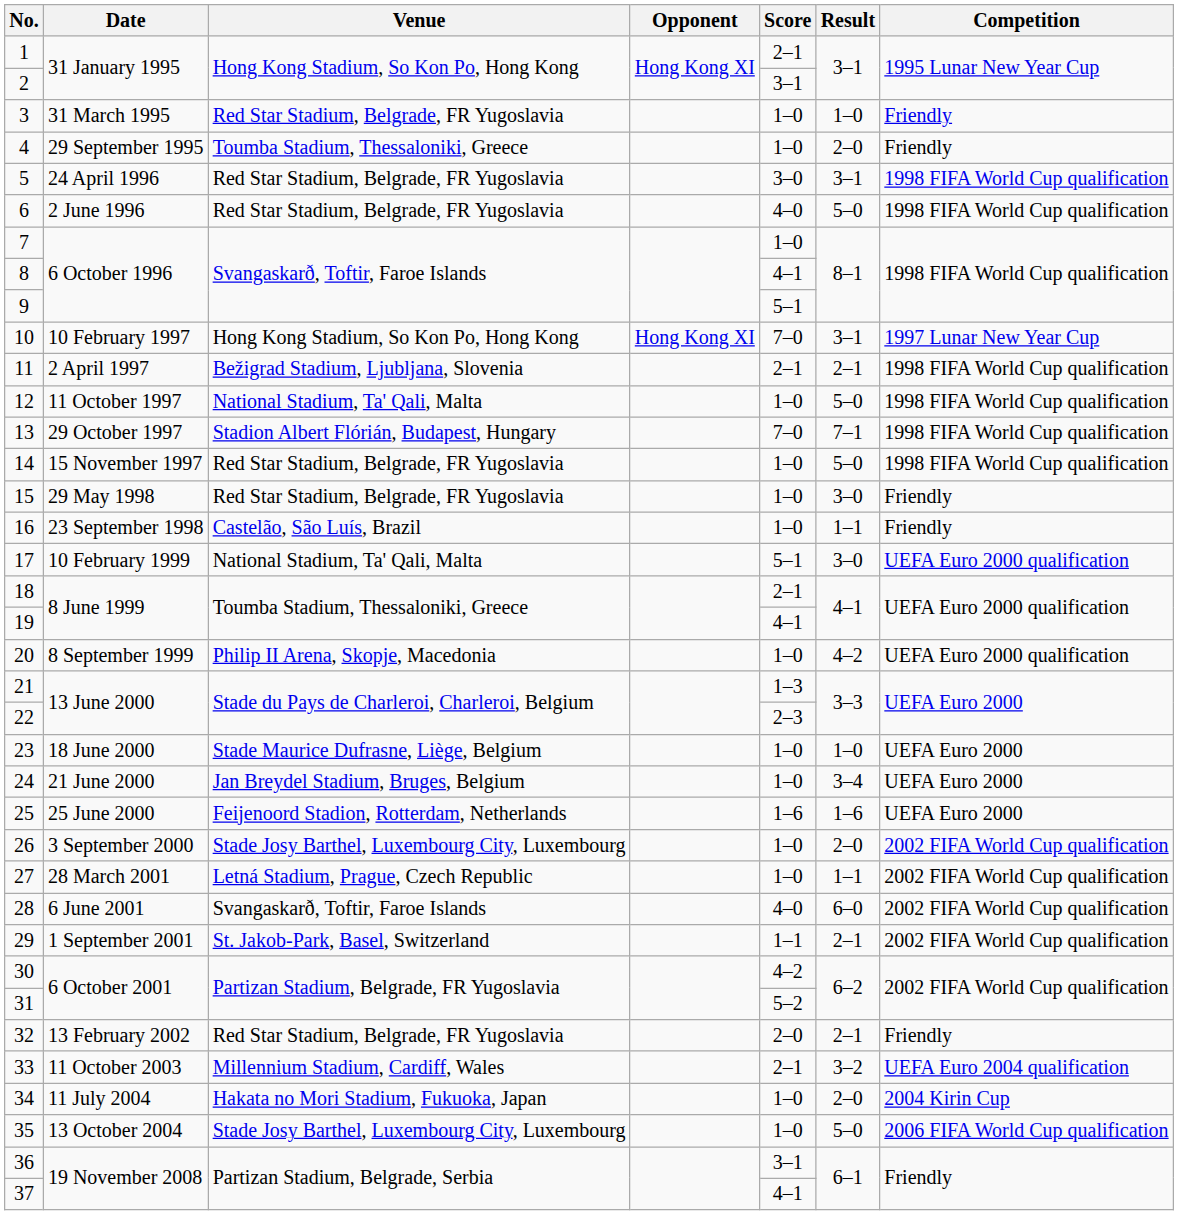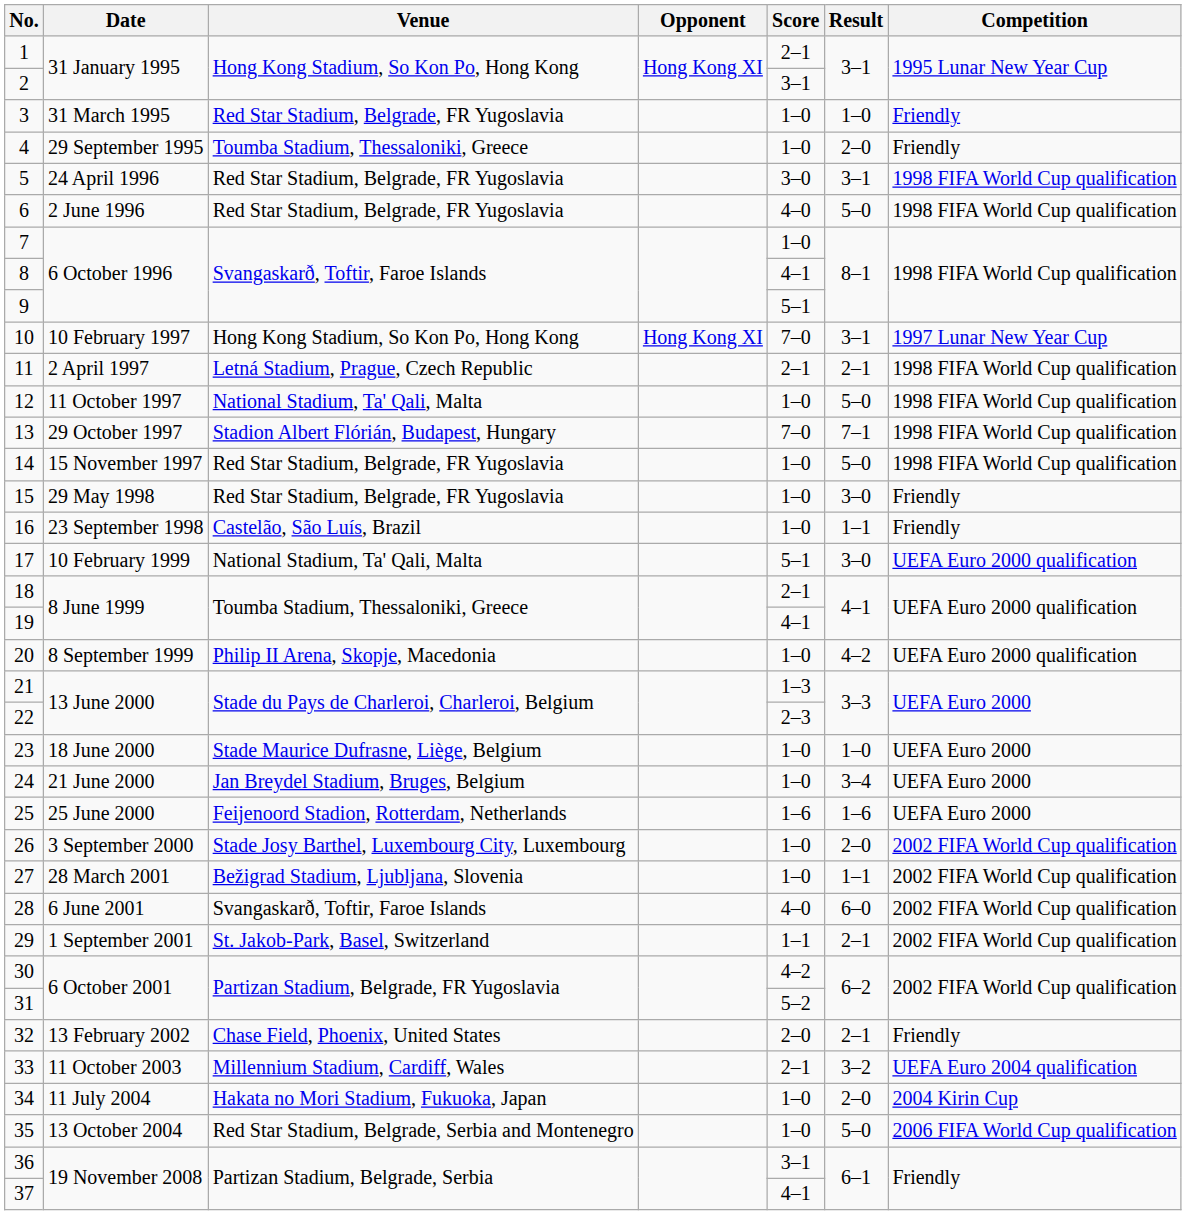11 | Venue: Bežigrad Stadium, Ljubljana, Slovenia -> Letná Stadium, Prague, Czech Republic
27 | Venue: Letná Stadium, Prague, Czech Republic -> Bežigrad Stadium, Ljubljana, Slovenia
32 | Venue: Red Star Stadium, Belgrade, FR Yugoslavia -> Chase Field, Phoenix, United States
35 | Venue: Stade Josy Barthel, Luxembourg City, Luxembourg -> Red Star Stadium, Belgrade, Serbia and Montenegro
